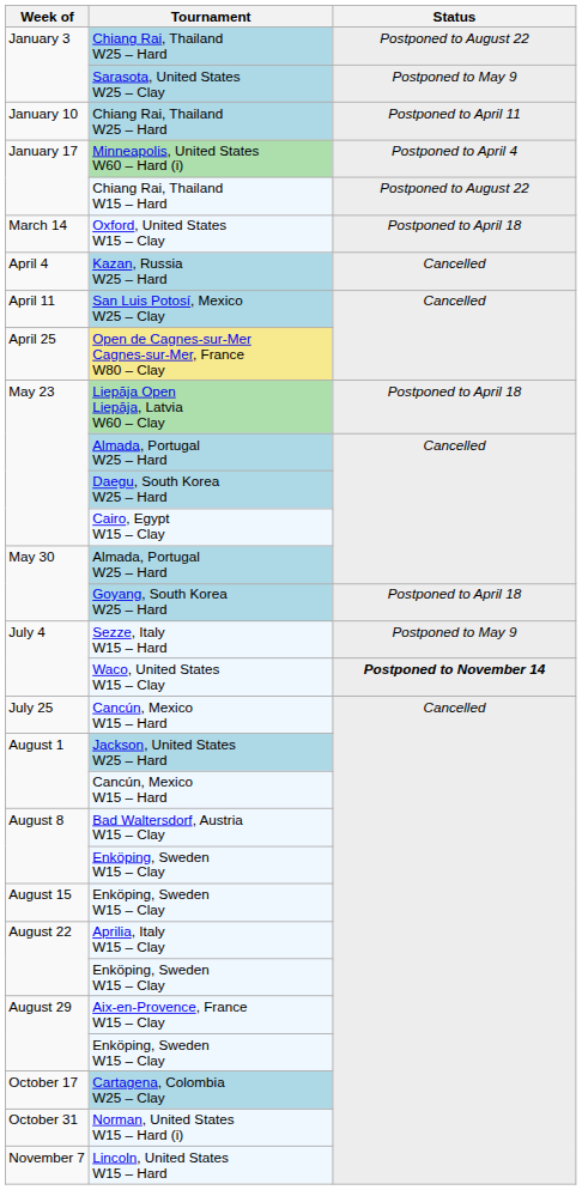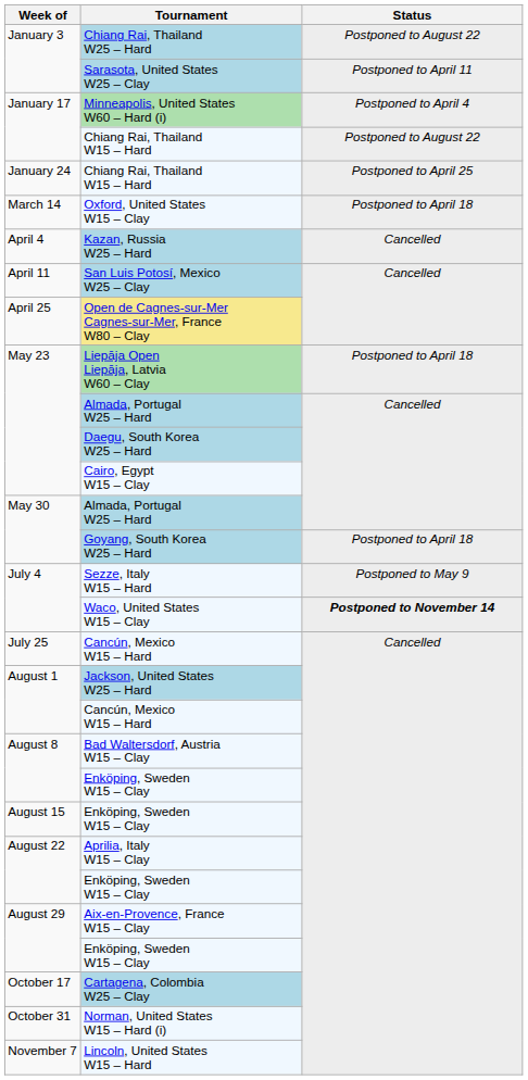Sarasota, United States W25 – Clay | Status: Postponed to May 9 -> Postponed to April 11
- row: January 10 | Chiang Rai, Thailand W25 – Hard | Postponed to April 11
+ row: January 24 | Chiang Rai, Thailand W15 – Hard | Postponed to April 25
